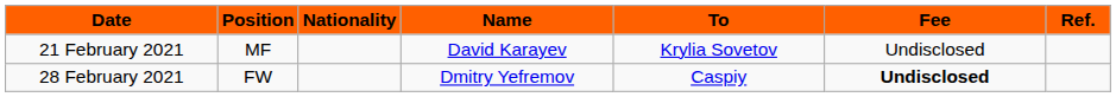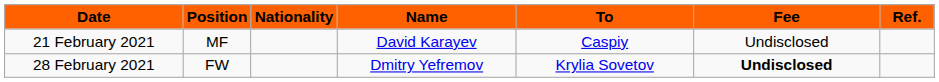21 February 2021 | To: Krylia Sovetov -> Caspiy
28 February 2021 | To: Caspiy -> Krylia Sovetov
